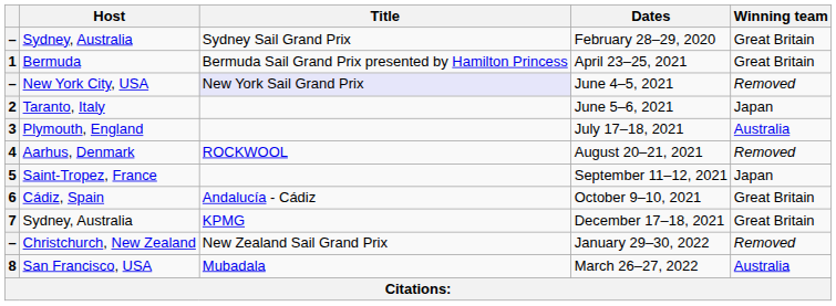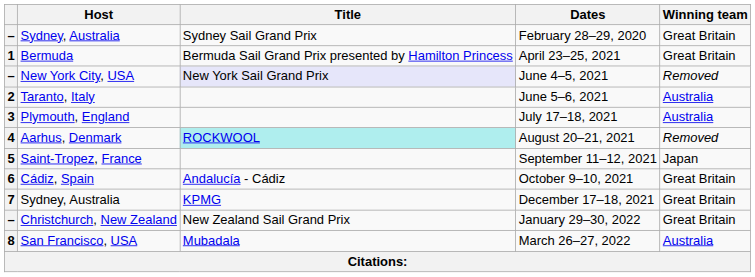June 5–6, 2021 | Winning team: Japan -> Australia
August 20–21, 2021 | Title: no background -> paleturquoise background
January 29–30, 2022 | Winning team: Removed -> Great Britain
